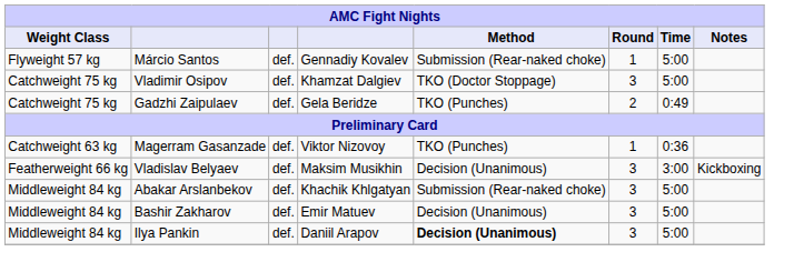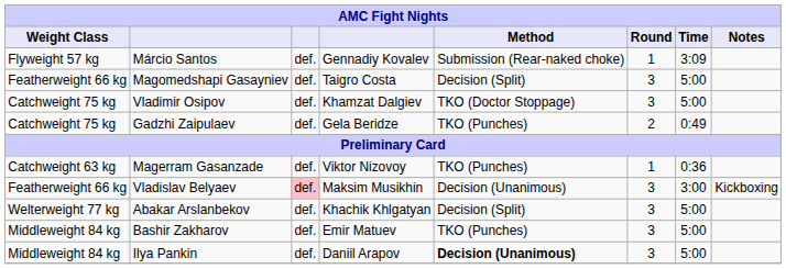Márcio Santos | Time: 5:00 -> 3:09
+ row: Featherweight 66 kg | Magomedshapi Gasayniev | def. | Taigro Costa | Decision (Split) | 3 | 5:00
Vladislav Belyaev | column 3: no background -> pink background
Abakar Arslanbekov | Weight Class: Middleweight 84 kg -> Welterweight 77 kg
Abakar Arslanbekov | Method: Submission (Rear-naked choke) -> Decision (Split)
Bashir Zakharov | Method: Decision (Unanimous) -> TKO (Punches)
